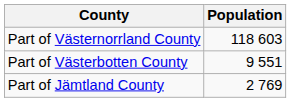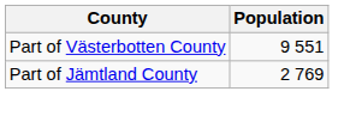- row: Part of Västernorrland County | 118 603
